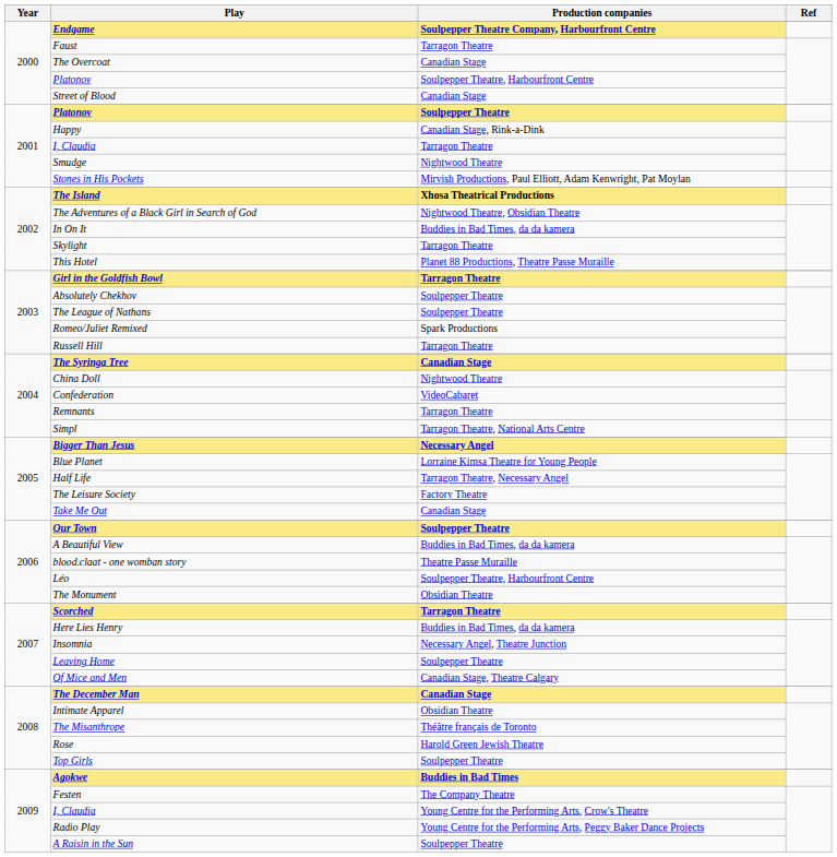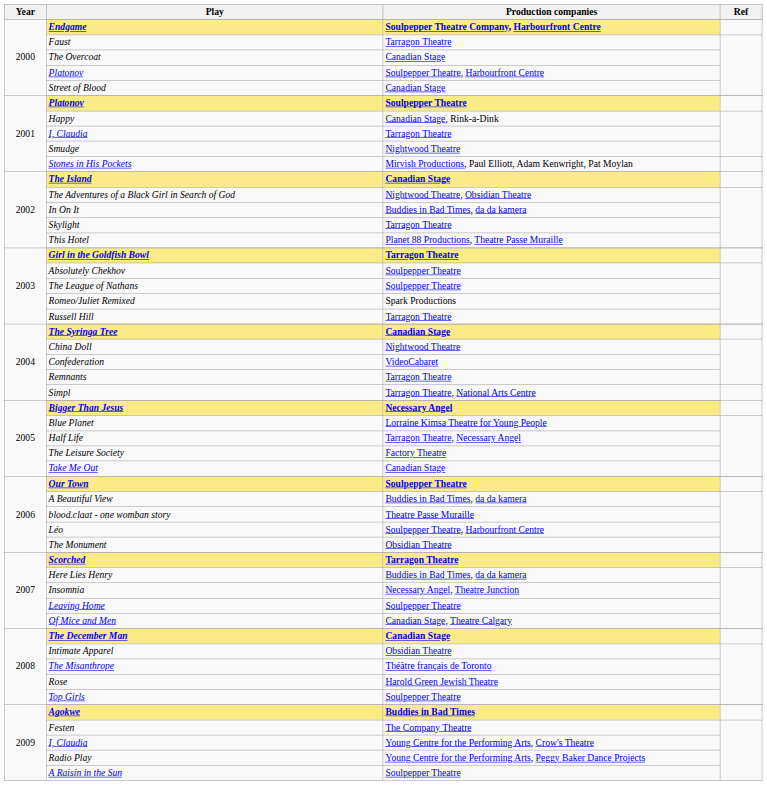The Island | Production companies: Xhosa Theatrical Productions -> Canadian Stage
